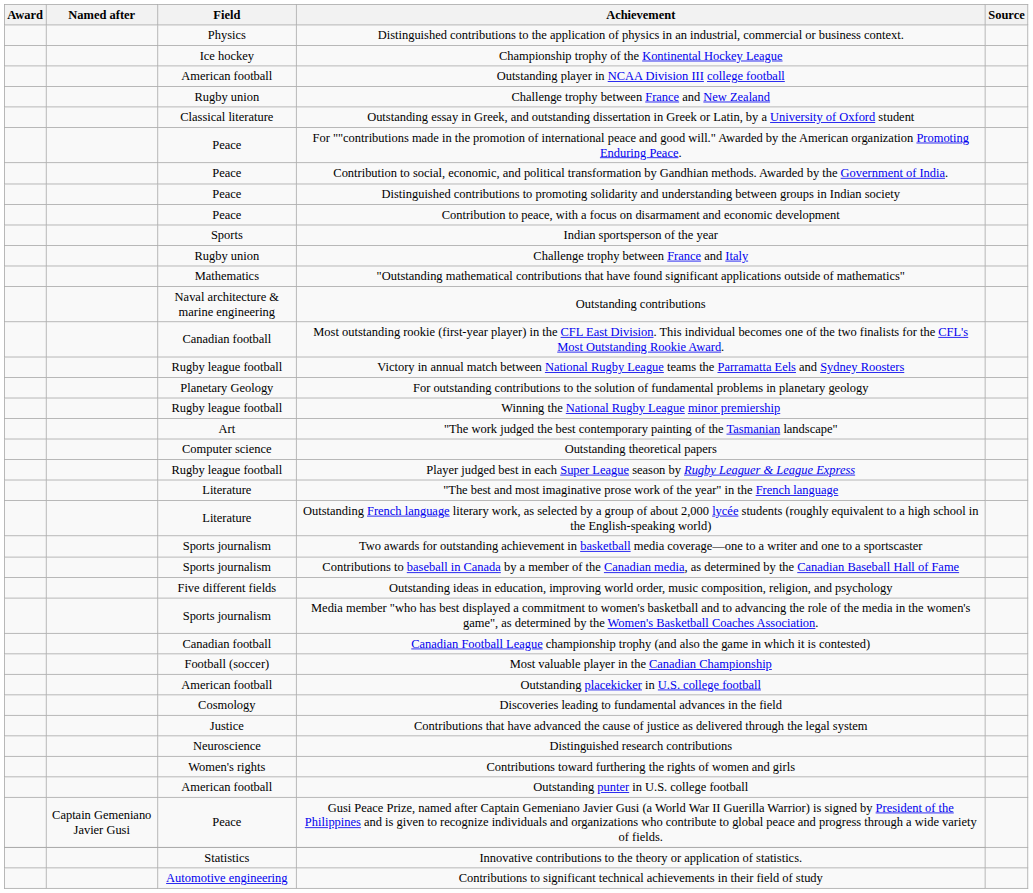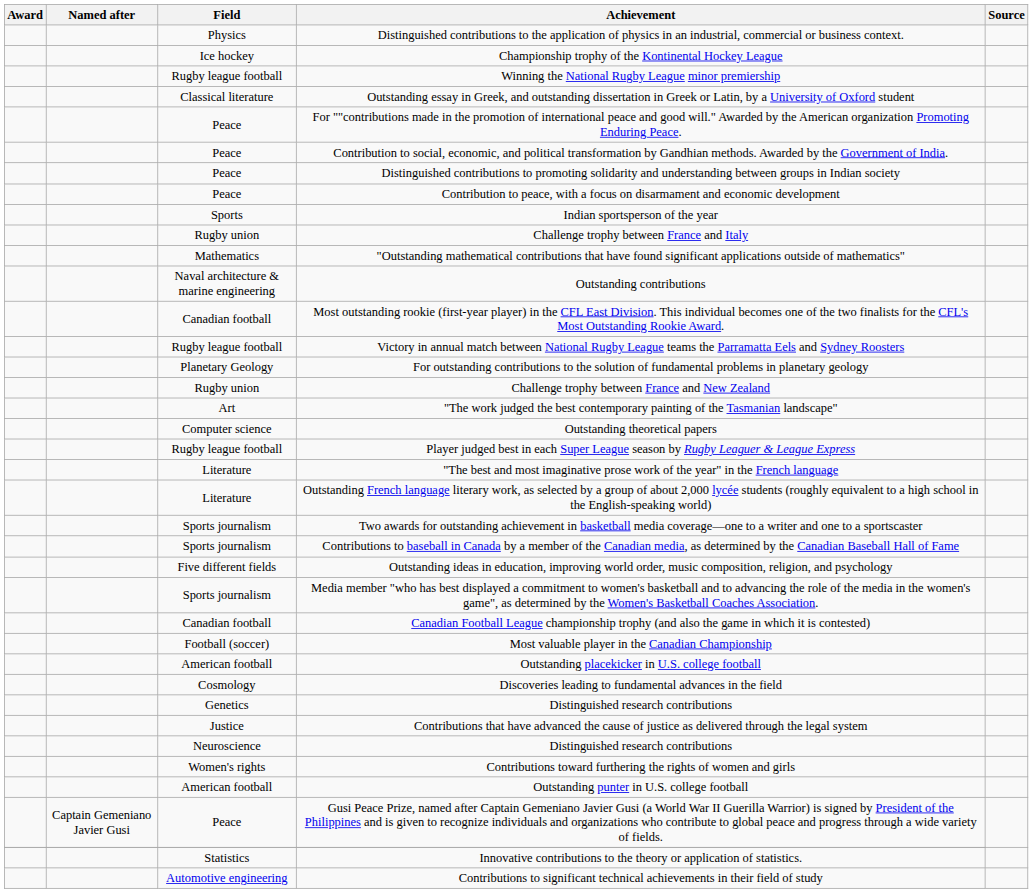- row: American football | Outstanding player in NCAA Division III college football
rows swapped: Challenge trophy between France and New Zealand <-> Winning the National Rugby League minor premiership
+ row: Genetics | Distinguished research contributions
